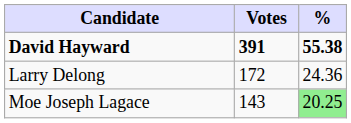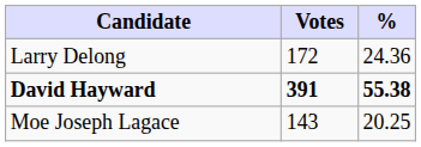rows swapped: David Hayward <-> Larry Delong
Moe Joseph Lagace | %: lightgreen background -> no background
